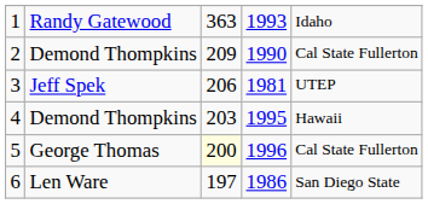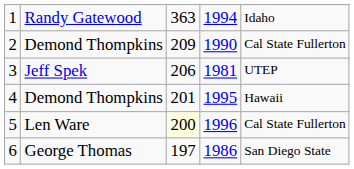1 | column 4: 1993 -> 1994
4 | column 3: 203 -> 201
5 | column 2: George Thomas -> Len Ware
6 | column 2: Len Ware -> George Thomas
